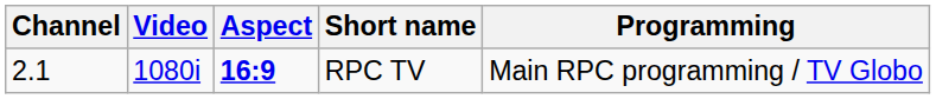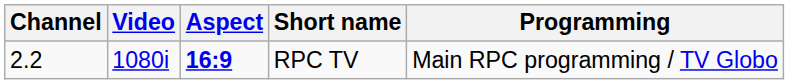RPC TV | Channel: 2.1 -> 2.2
